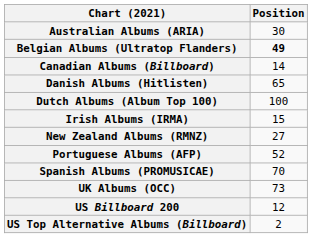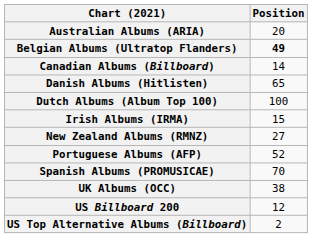Australian Albums (ARIA) | Position: 30 -> 20
UK Albums (OCC) | Position: 73 -> 38
